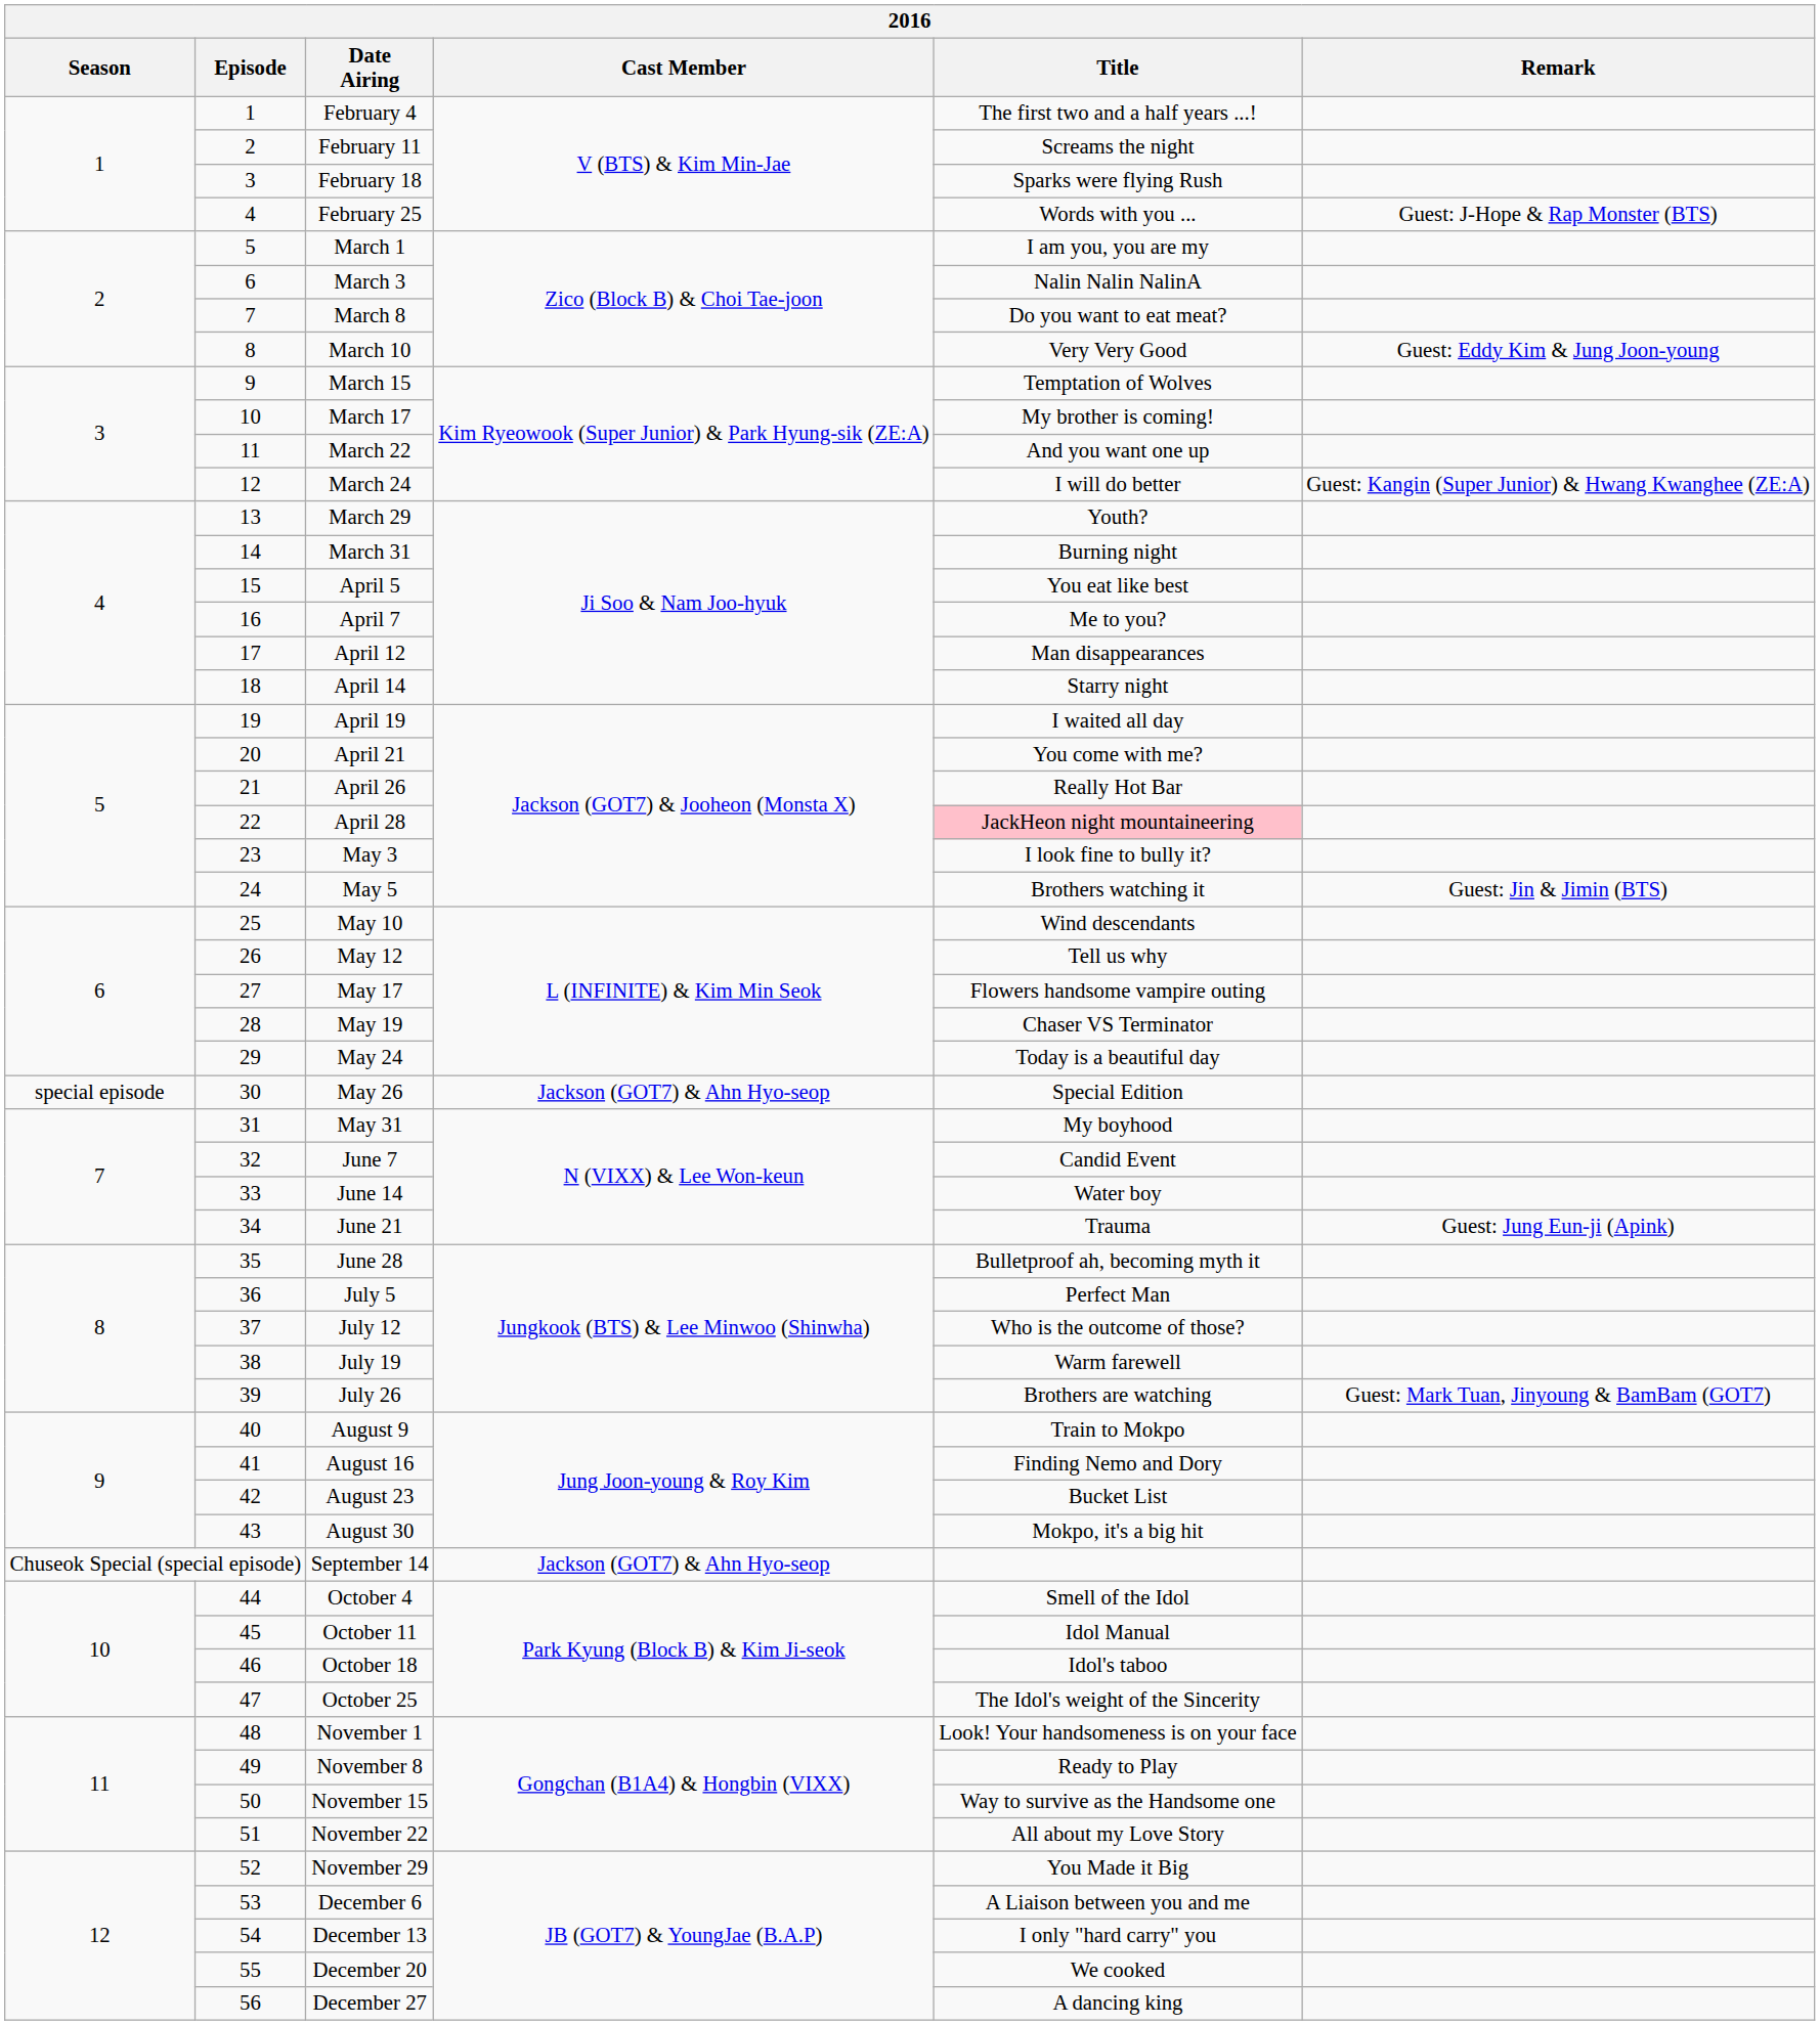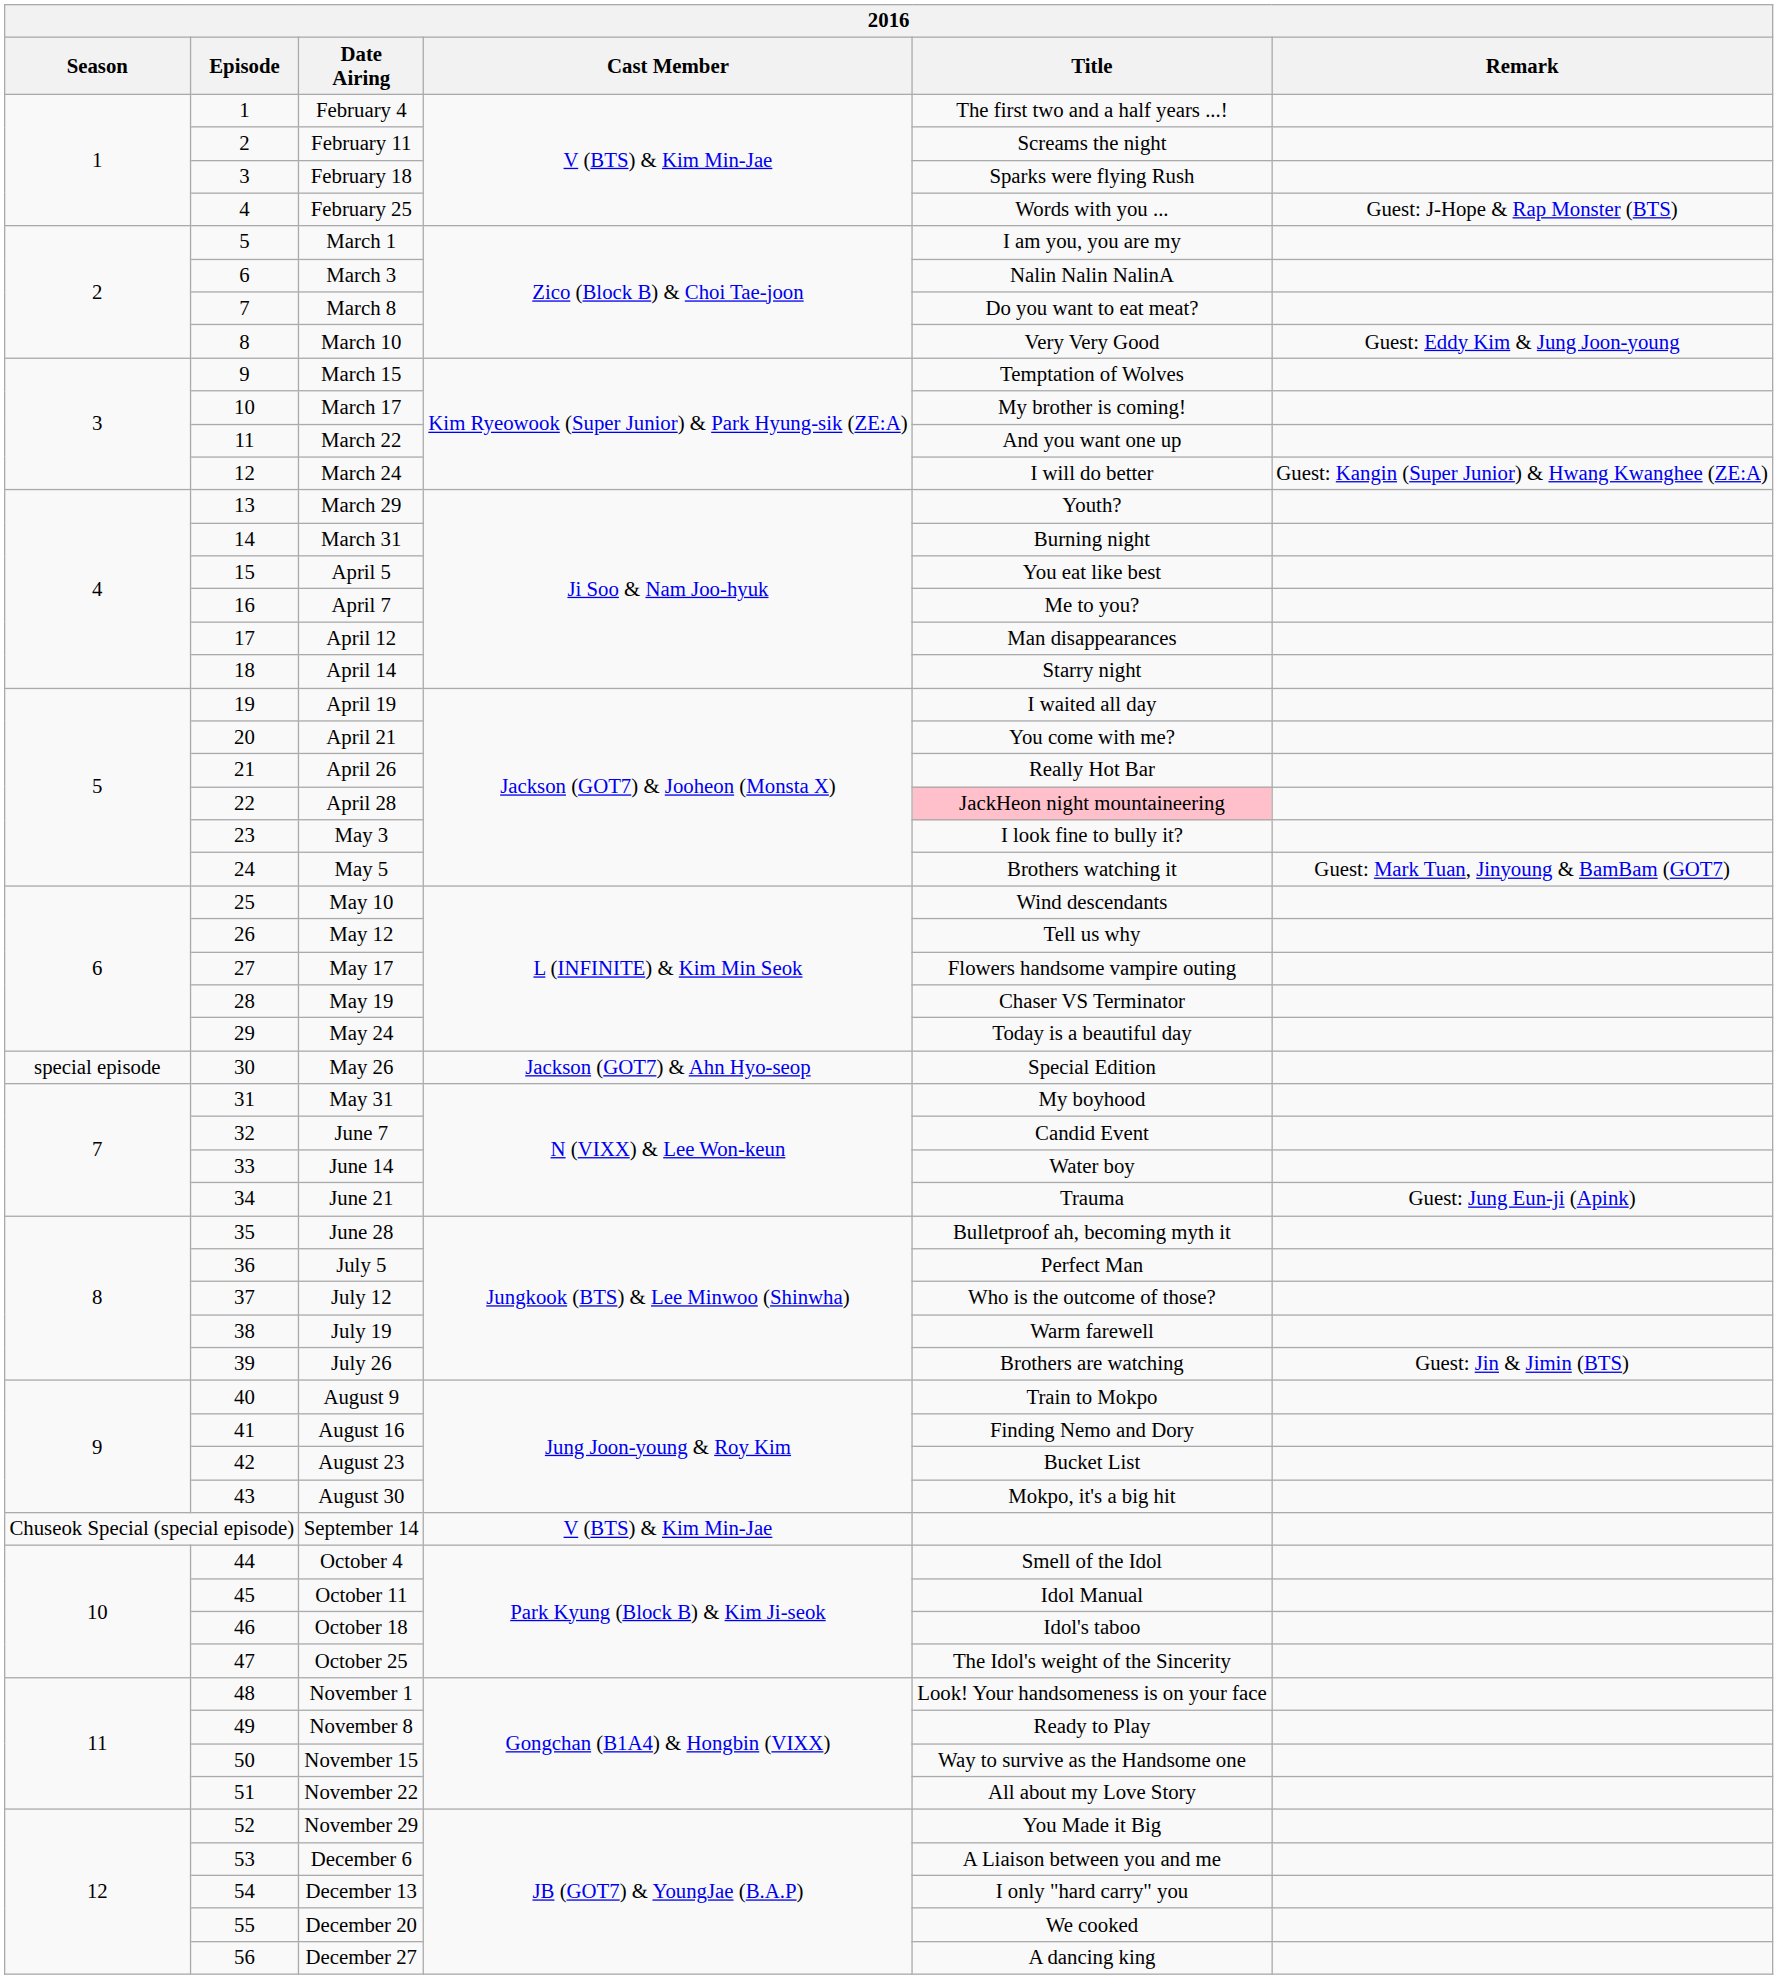May 5 | Remark: Guest: Jin & Jimin (BTS) -> Guest: Mark Tuan, Jinyoung & BamBam (GOT7)
July 26 | Remark: Guest: Mark Tuan, Jinyoung & BamBam (GOT7) -> Guest: Jin & Jimin (BTS)
September 14 | Cast Member: Jackson (GOT7) & Ahn Hyo-seop -> V (BTS) & Kim Min-Jae
